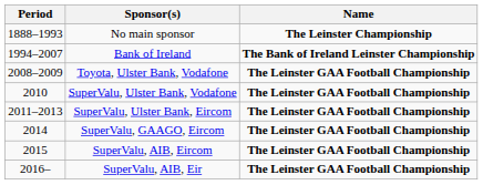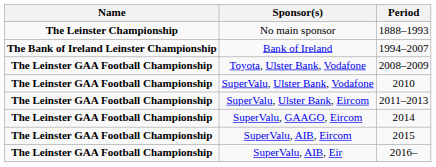columns swapped: Period <-> Name
